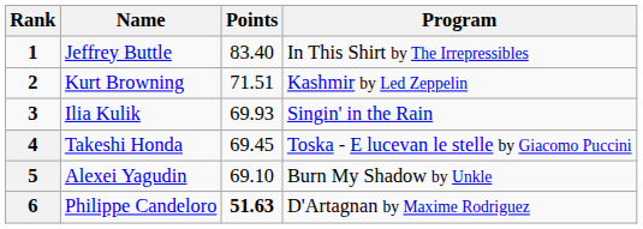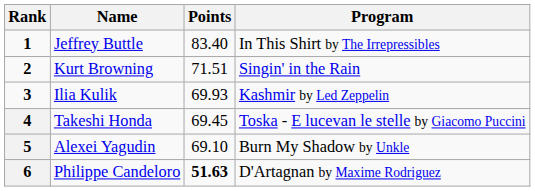Kurt Browning | Program: Kashmir by Led Zeppelin -> Singin' in the Rain
Ilia Kulik | Program: Singin' in the Rain -> Kashmir by Led Zeppelin
